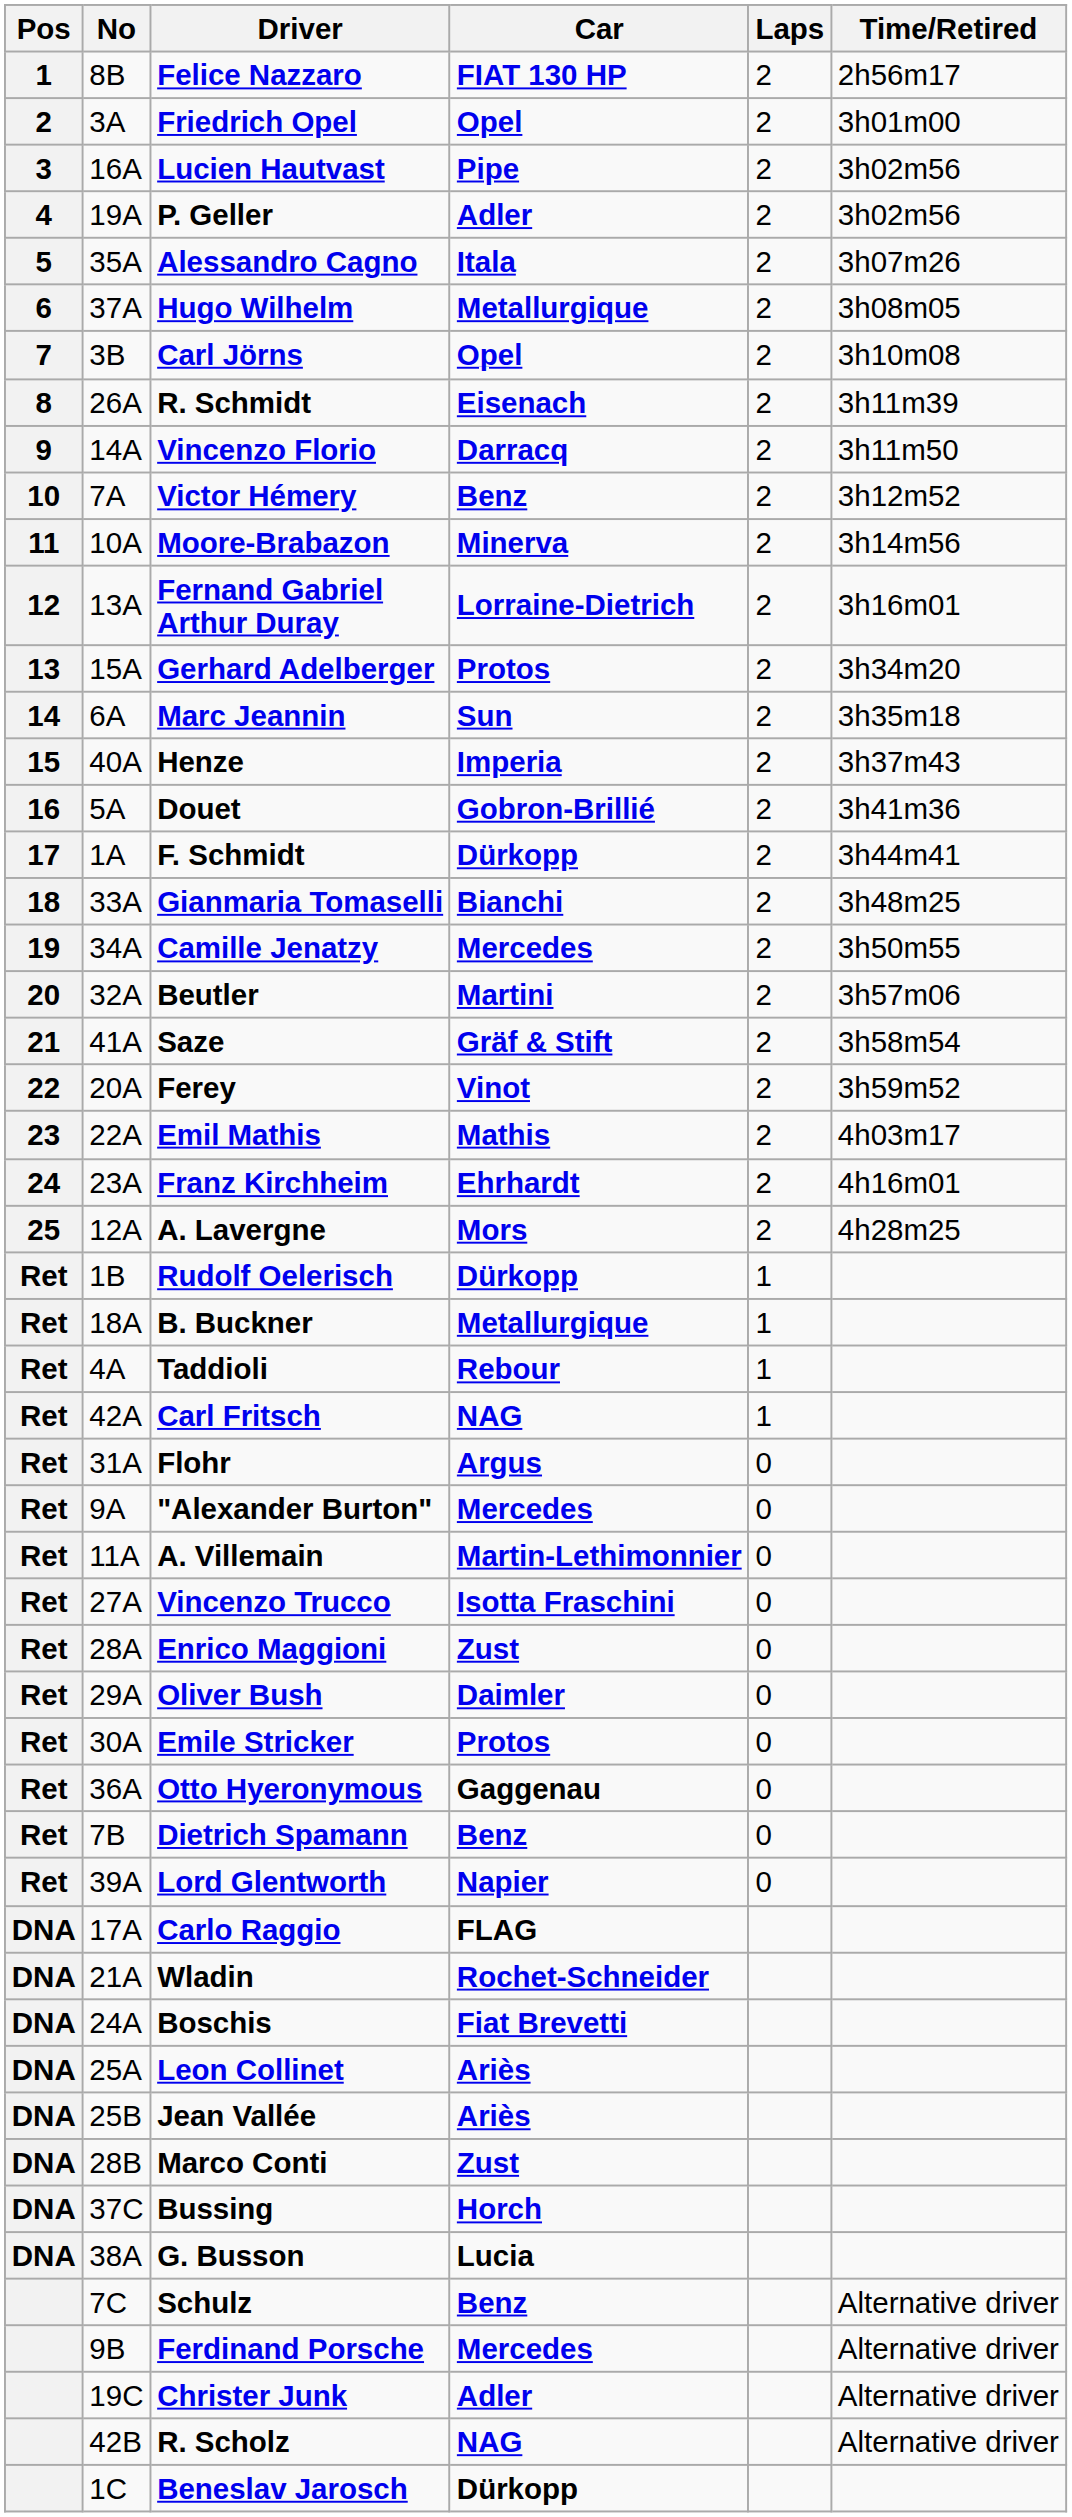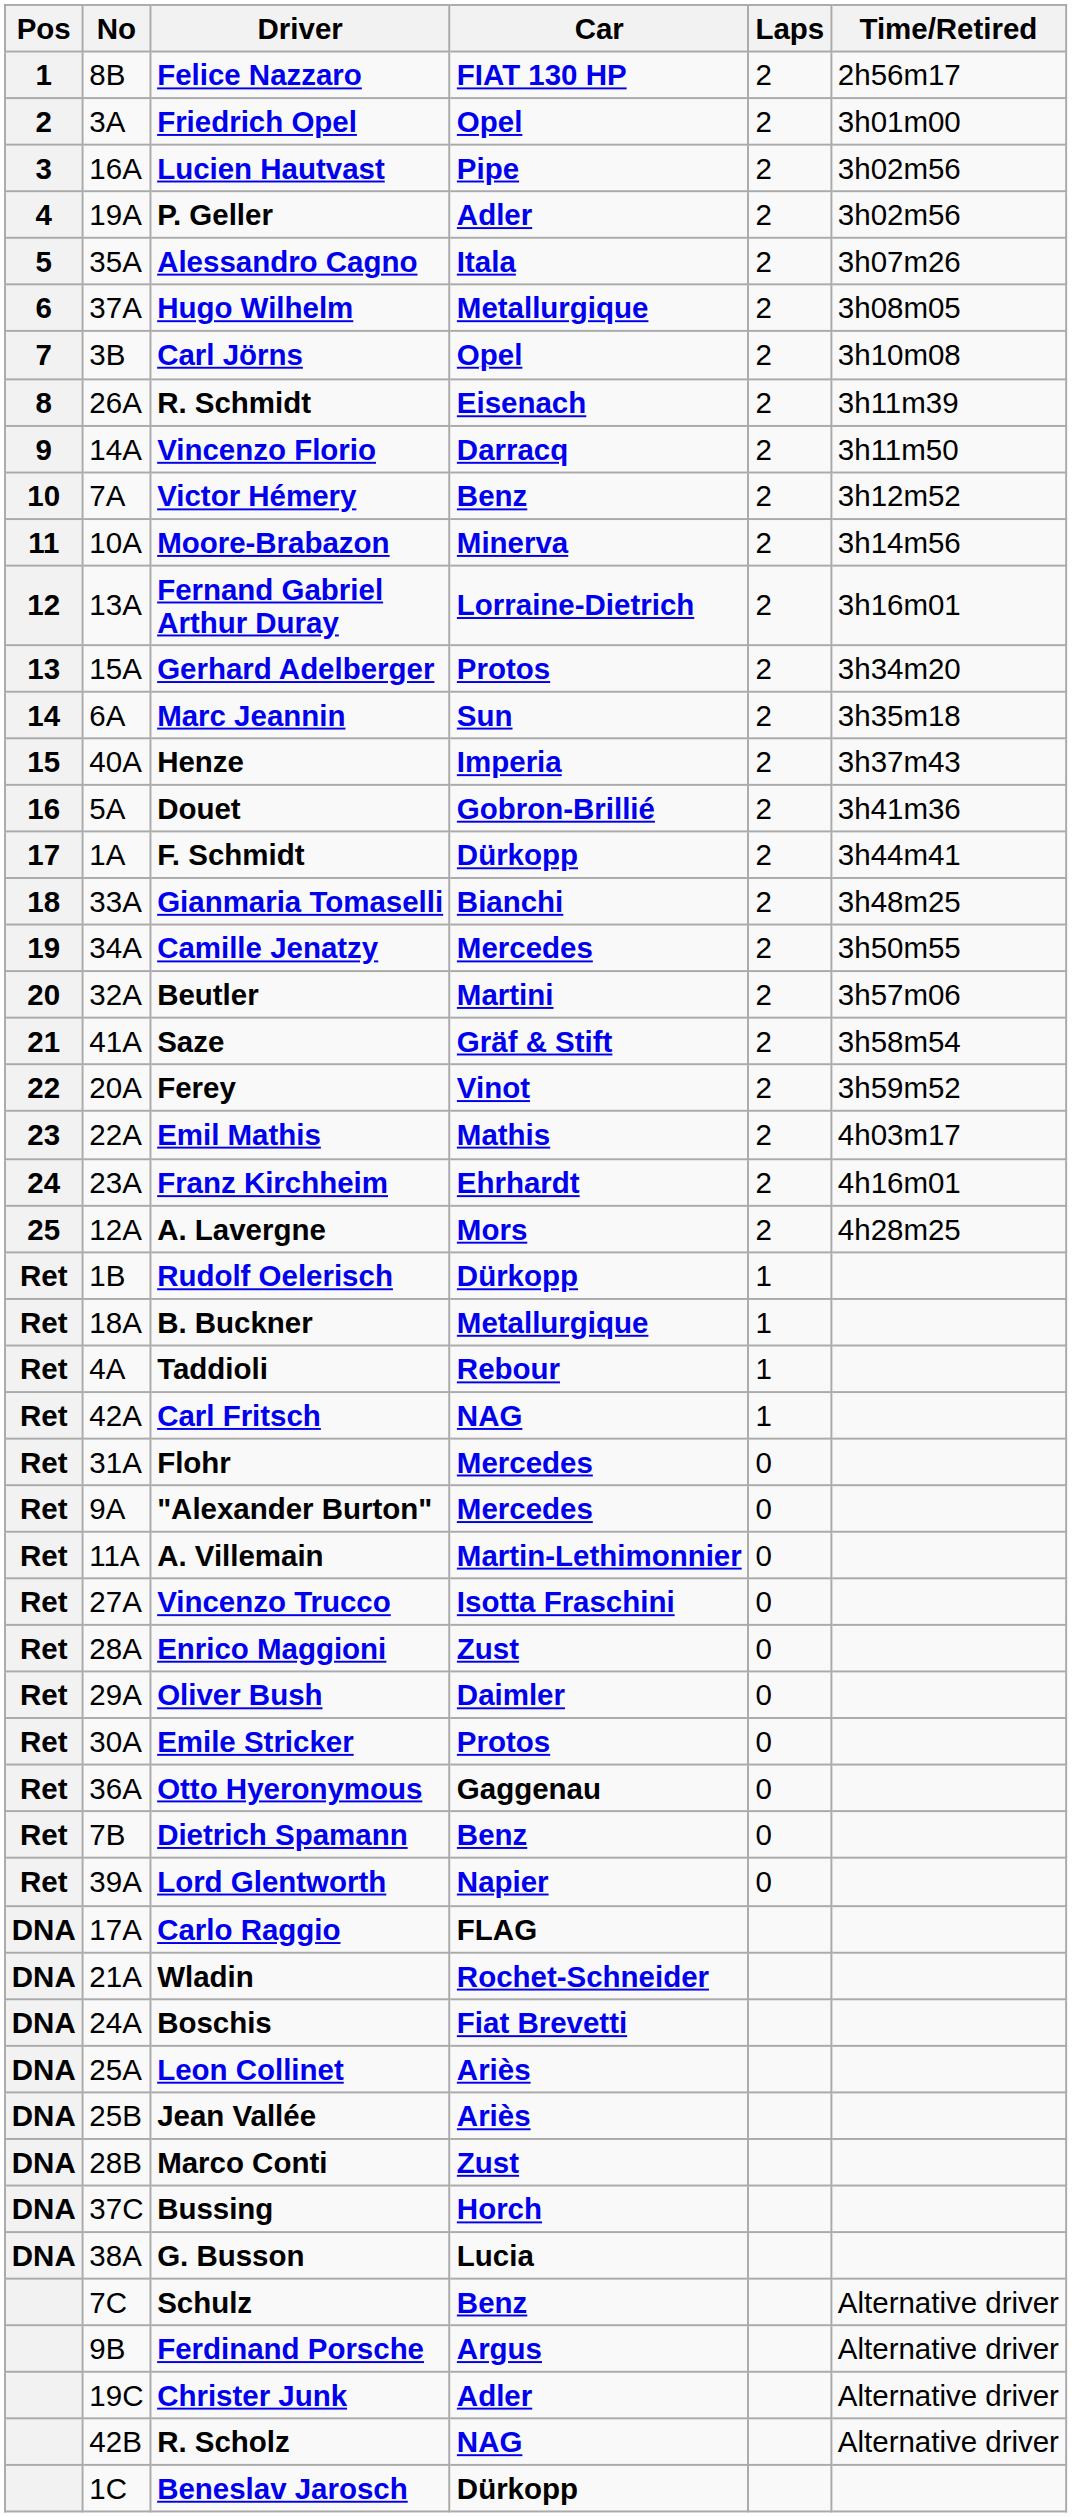Flohr | Car: Argus -> Mercedes
Ferdinand Porsche | Car: Mercedes -> Argus
